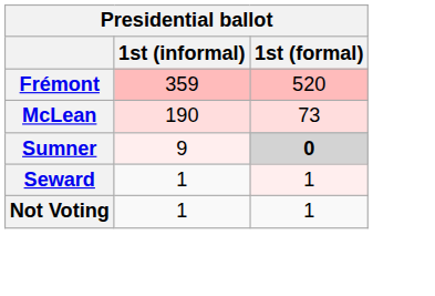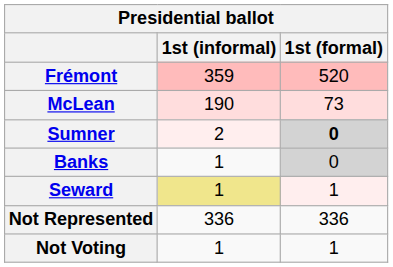Sumner | 1st (informal): 9 -> 2
+ row: Banks | 1 | 0
Seward | 1st (informal): no background -> khaki background
+ row: Not Represented | 336 | 336
